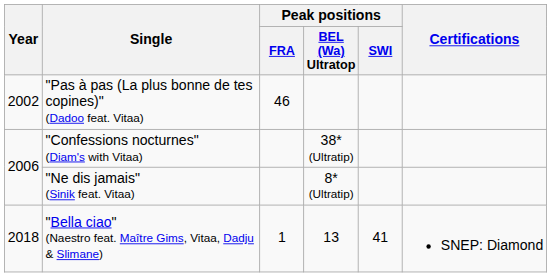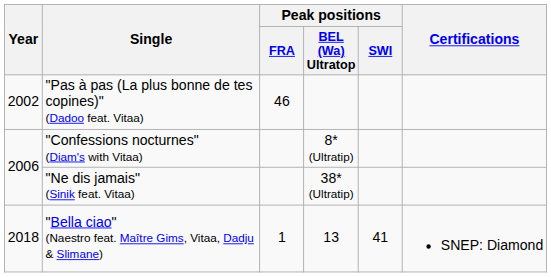"Confessions nocturnes" (Diam's with Vitaa) | Peak positions / BEL (Wa) Ultratop: 38* (Ultratip) -> 8* (Ultratip)
"Ne dis jamais" (Sinik feat. Vitaa) | Peak positions / BEL (Wa) Ultratop: 8* (Ultratip) -> 38* (Ultratip)
